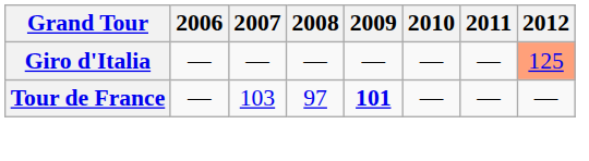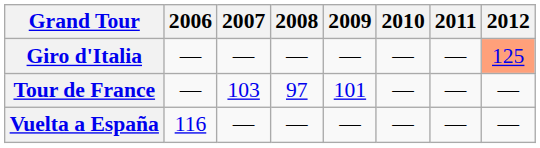Tour de France | 2009: bold -> normal
+ row: Vuelta a España | 116 | — | — | — | — | — | —
